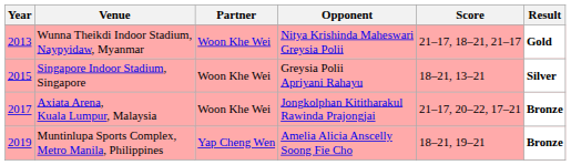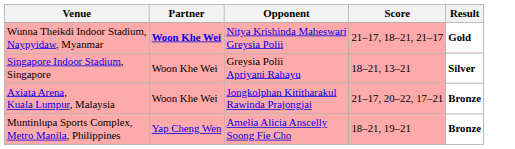- column: Year | 2013 | 2015 | 2017 | 2019
Wunna Theikdi Indoor Stadium, Naypyidaw, Myanmar | Partner: normal -> bold
